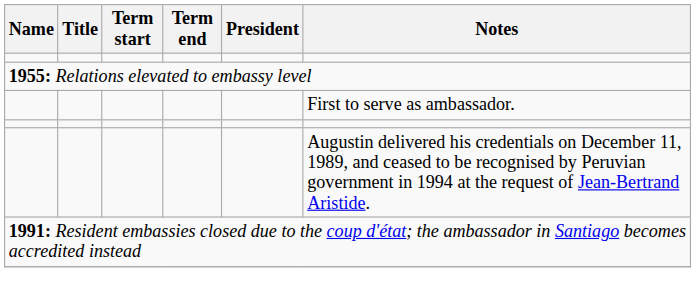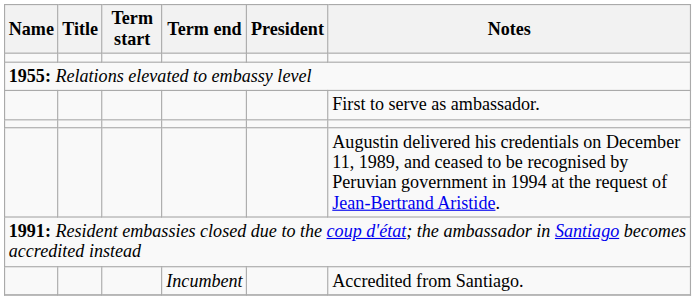+ row: Incumbent | Accredited from Santiago.
